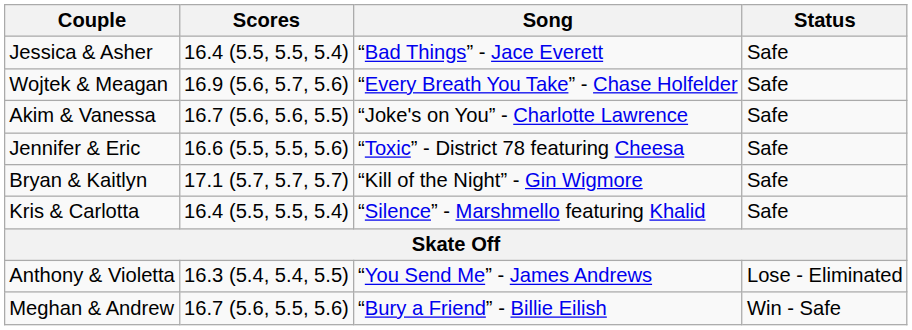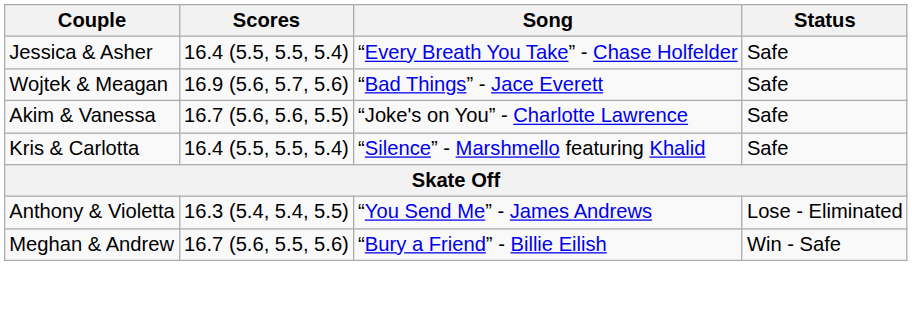Jessica & Asher | Song: “Bad Things” - Jace Everett -> “Every Breath You Take” - Chase Holfelder
Wojtek & Meagan | Song: “Every Breath You Take” - Chase Holfelder -> “Bad Things” - Jace Everett
- row: Jennifer & Eric | 16.6 (5.5, 5.5, 5.6) | “Toxic” - District 78 featuring Cheesa | Safe
- row: Bryan & Kaitlyn | 17.1 (5.7, 5.7, 5.7) | “Kill of the Night” - Gin Wigmore | Safe
